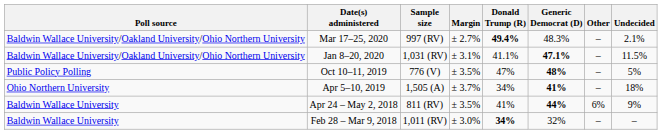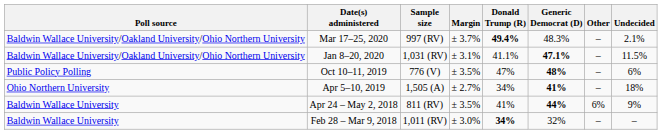Mar 17–25, 2020 | Margin: ± 2.7% -> ± 3.7%
Oct 10–11, 2019 | Undecided: 5% -> 6%
Apr 5–10, 2019 | Margin: ± 3.7% -> ± 2.7%
